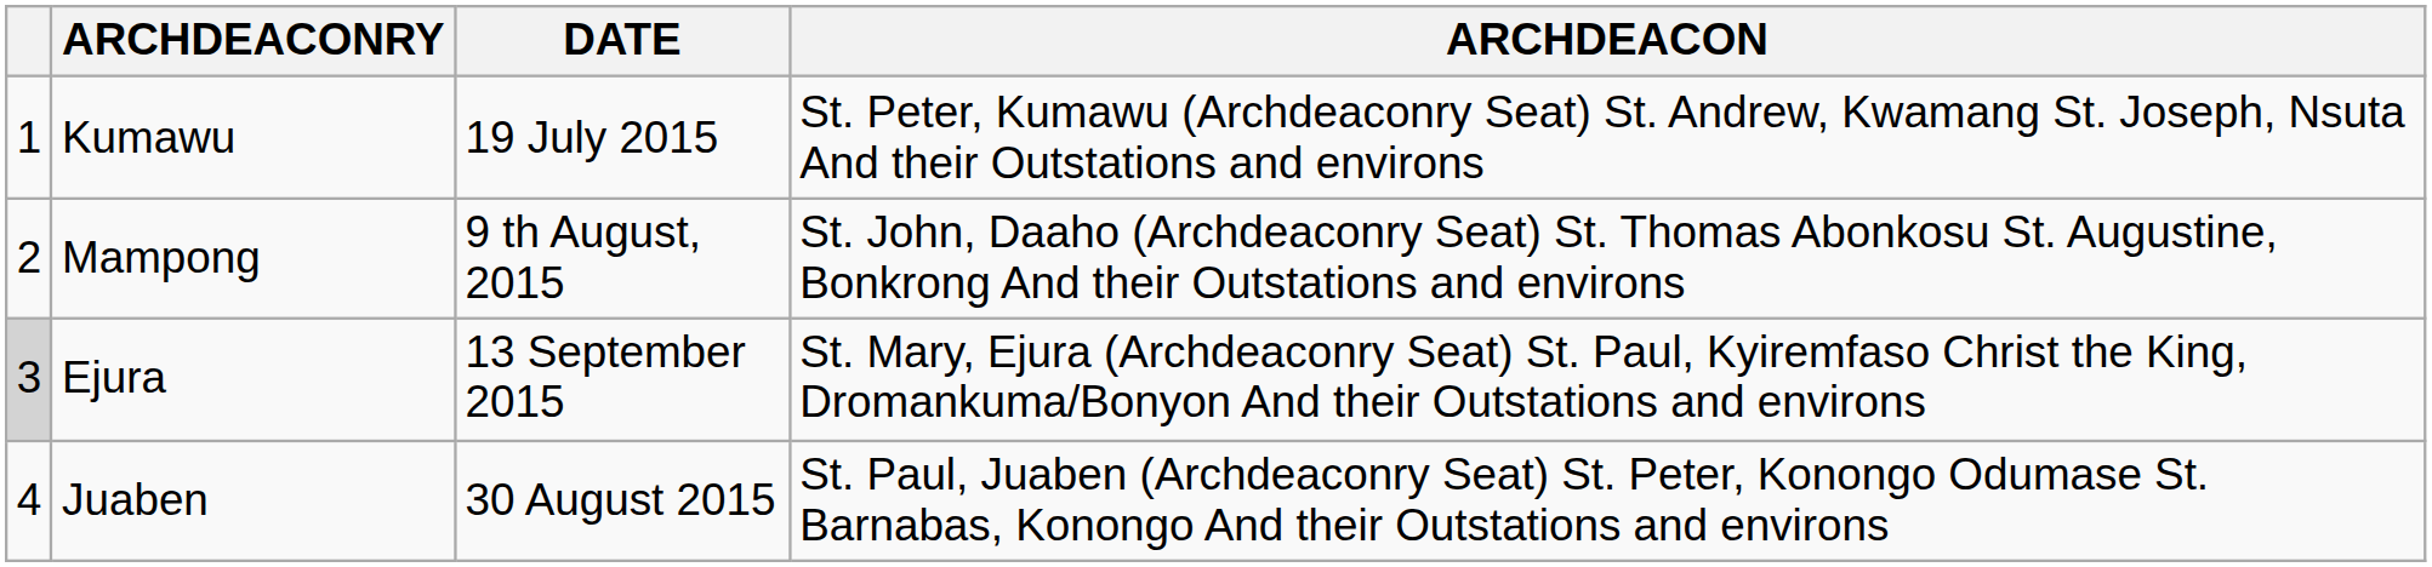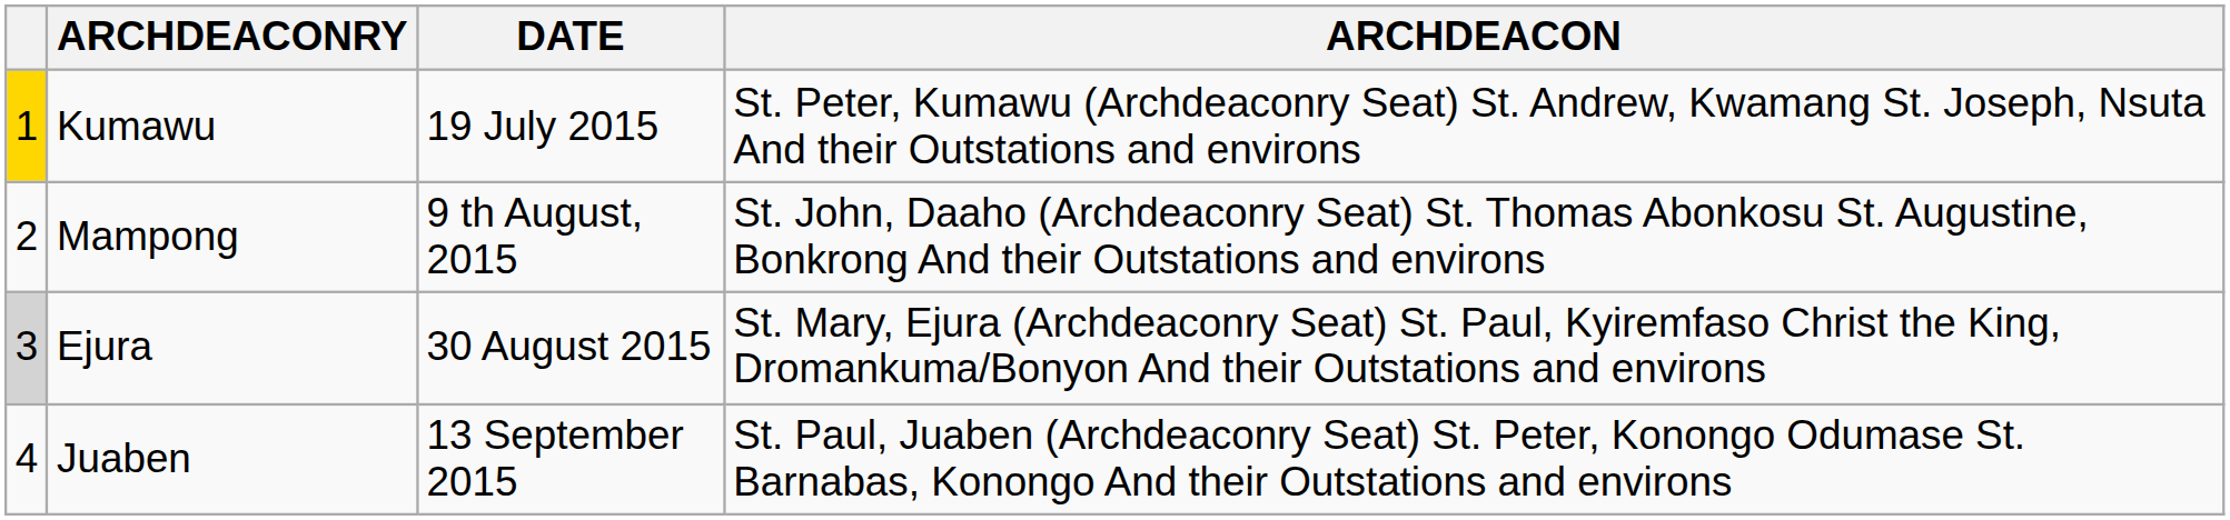Kumawu | column 1: no background -> gold background
Ejura | DATE: 13 September 2015 -> 30 August 2015
Juaben | DATE: 30 August 2015 -> 13 September 2015
